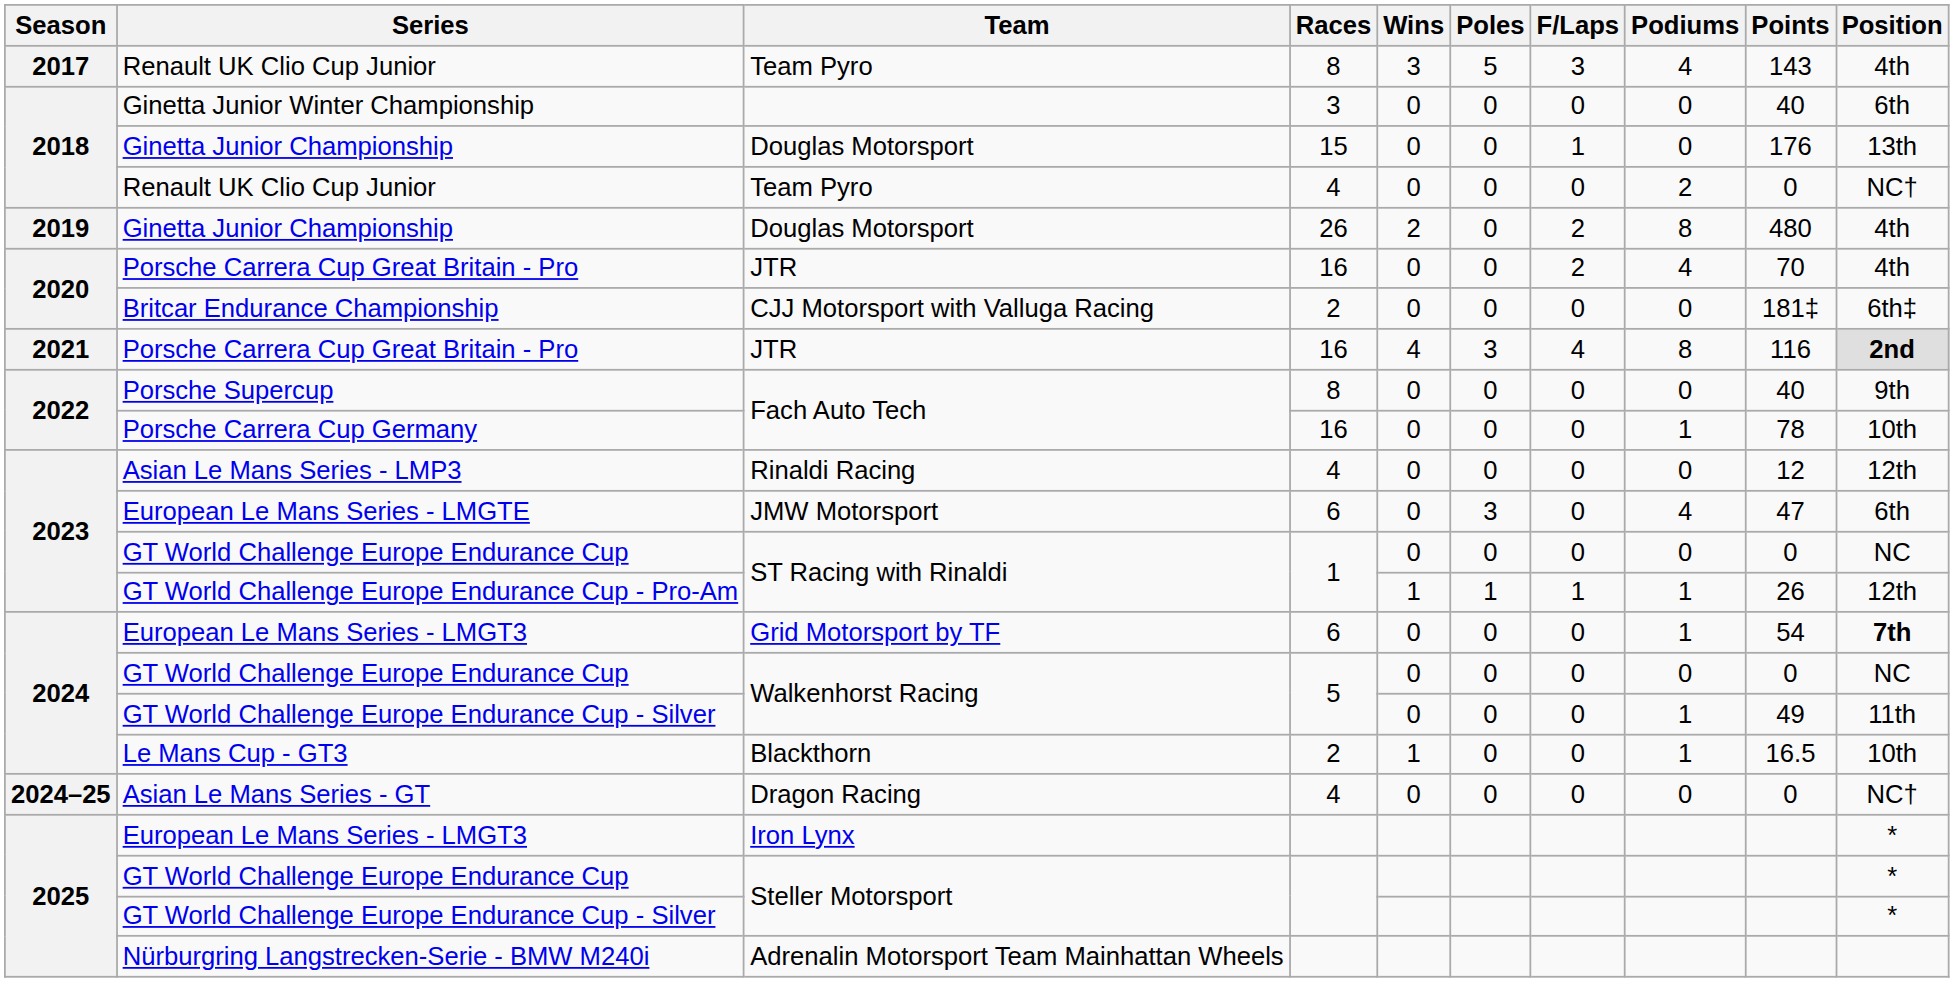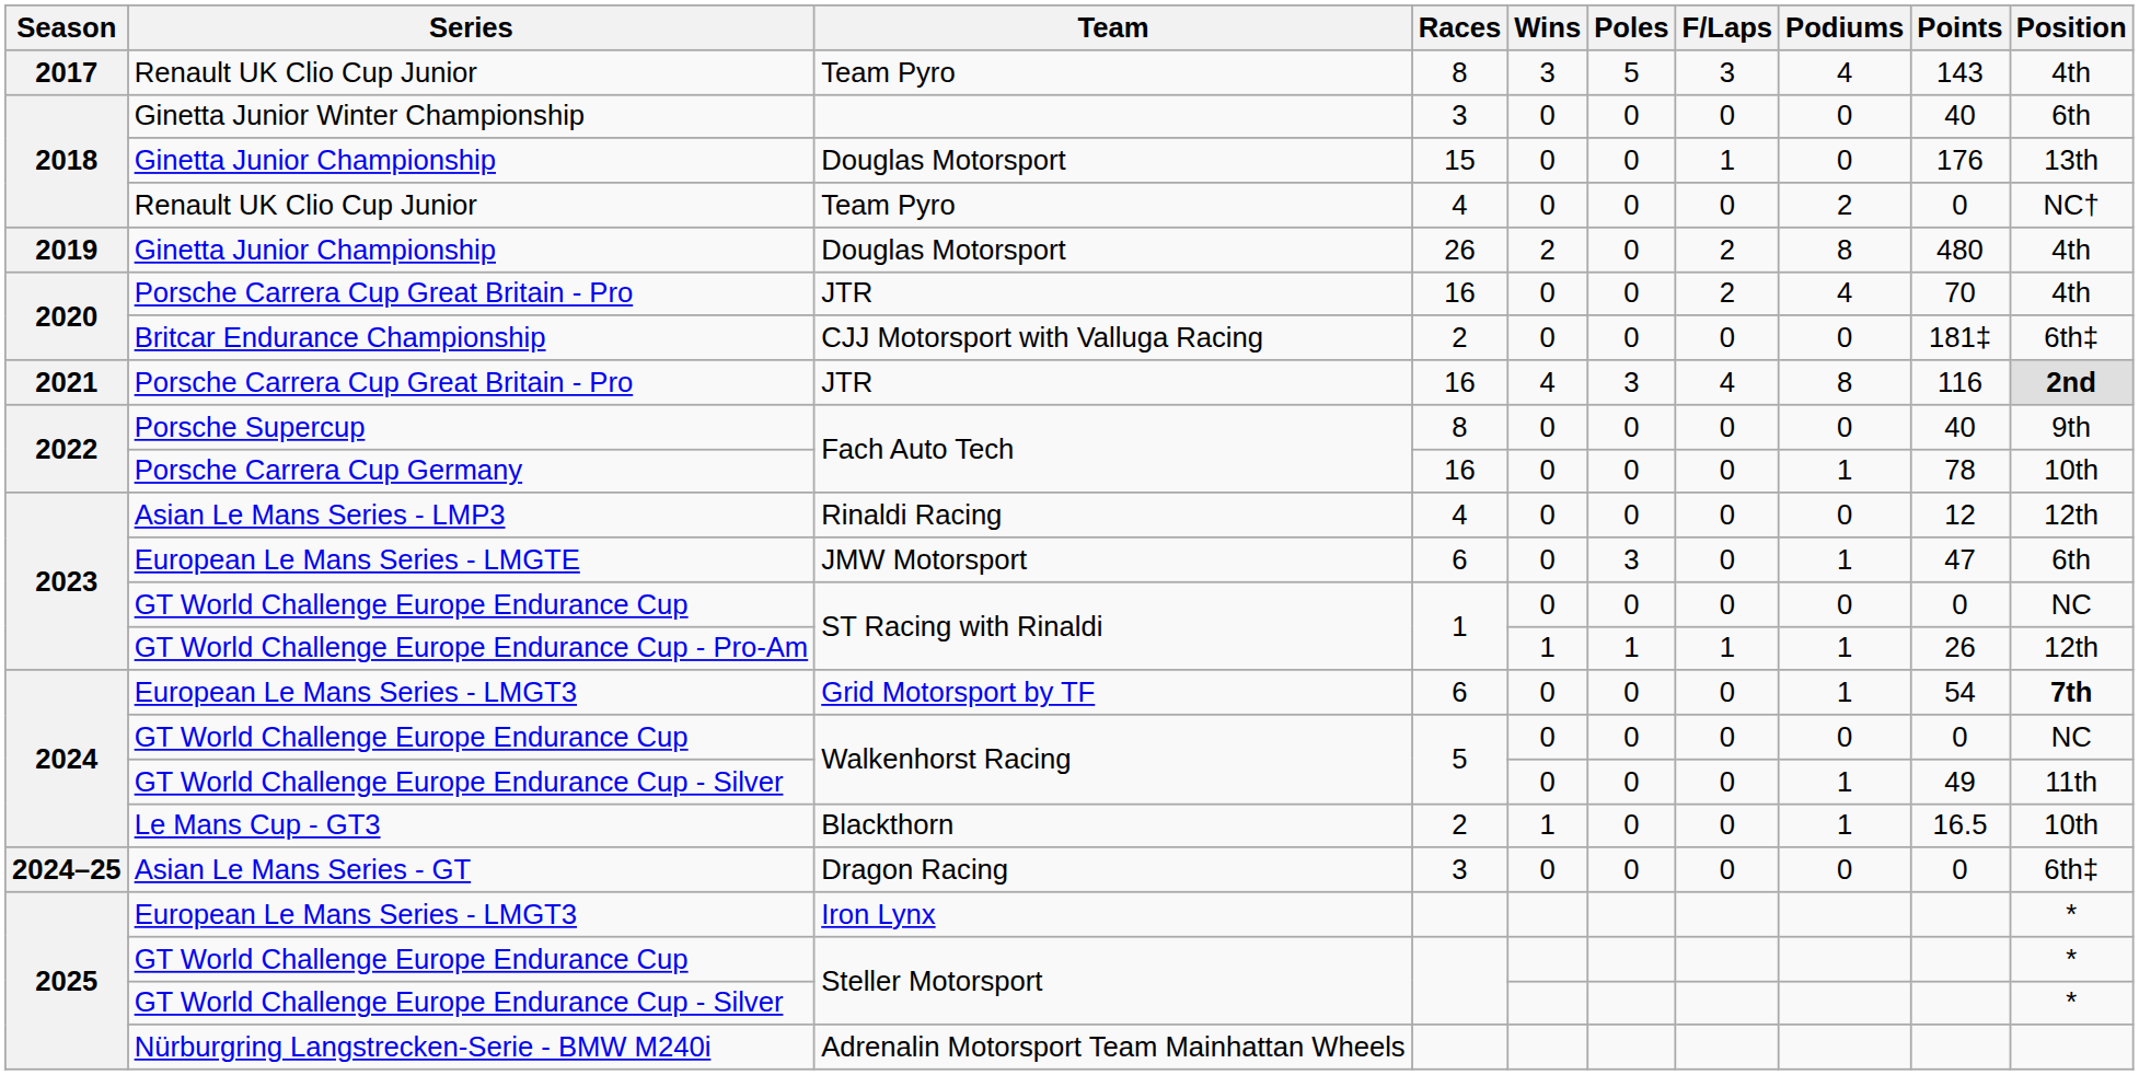European Le Mans Series - LMGTE | Podiums: 4 -> 1
Asian Le Mans Series - GT | Races: 4 -> 3
Asian Le Mans Series - GT | Position: NC† -> 6th‡
